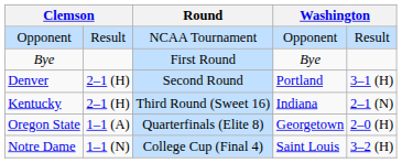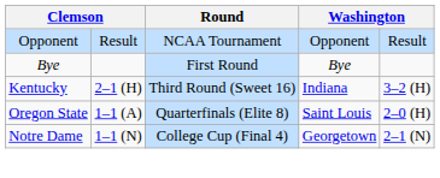- row: Denver | 2–1 (H) | Second Round | Portland | 3–1 (H)
Kentucky | column 5: 2–1 (N) -> 3–2 (H)
Oregon State | column 4: Georgetown -> Saint Louis
Notre Dame | column 4: Saint Louis -> Georgetown
Notre Dame | column 5: 3–2 (H) -> 2–1 (N)
